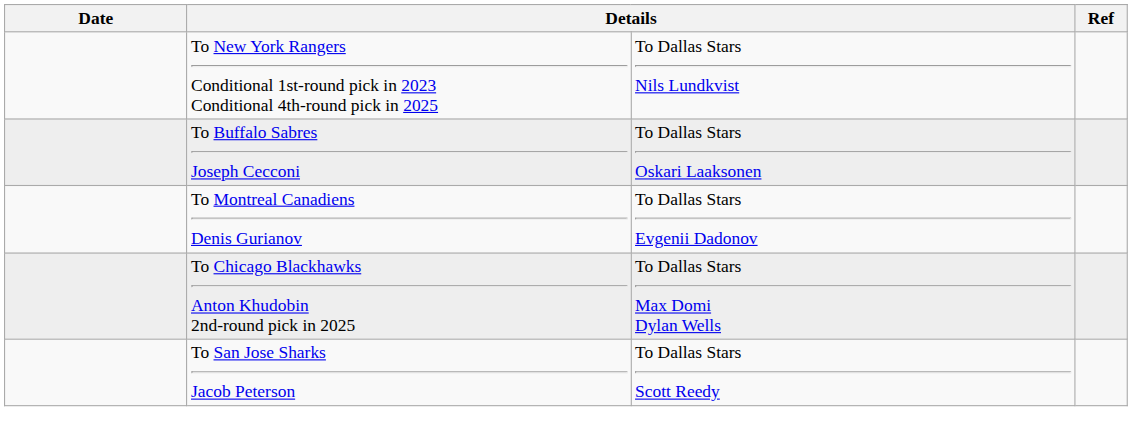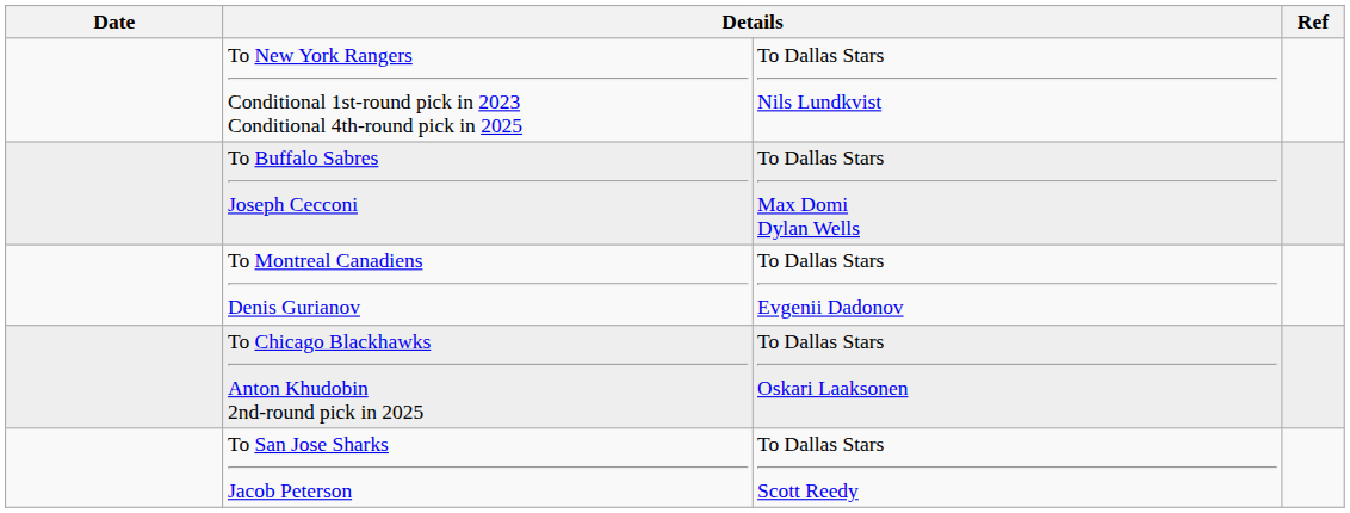To Buffalo Sabres Joseph Cecconi | column 3: To Dallas Stars Oskari Laaksonen -> To Dallas Stars Max Domi Dylan Wells
To Chicago Blackhawks Anton Khudobin 2nd-round pick in 2025 | column 3: To Dallas Stars Max Domi Dylan Wells -> To Dallas Stars Oskari Laaksonen
